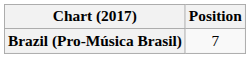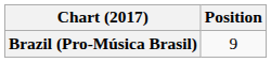Brazil (Pro-Música Brasil) | Position: 7 -> 9
